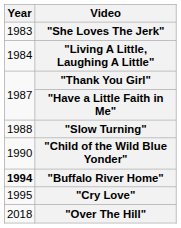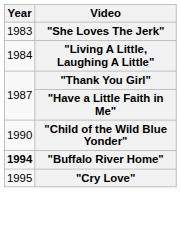- row: 1988 | "Slow Turning"
- row: 2018 | "Over The Hill"
